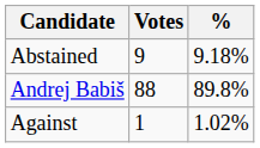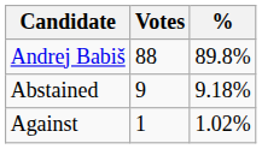rows swapped: Andrej Babiš <-> Abstained
